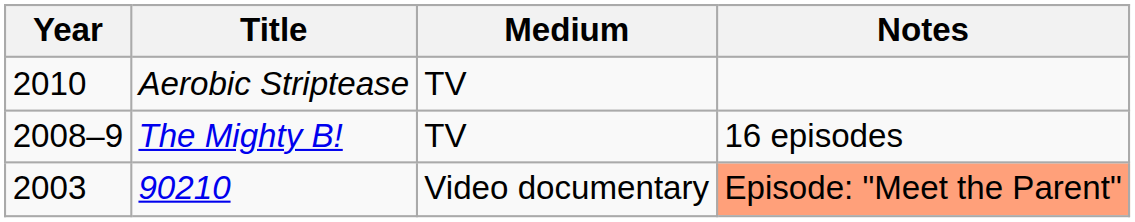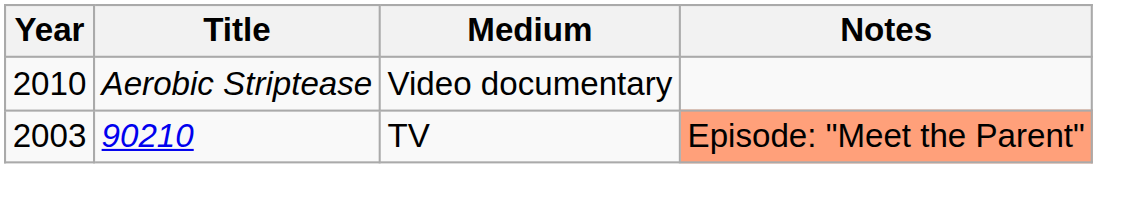Aerobic Striptease | Medium: TV -> Video documentary
- row: 2008–9 | The Mighty B! | TV | 16 episodes
90210 | Medium: Video documentary -> TV
